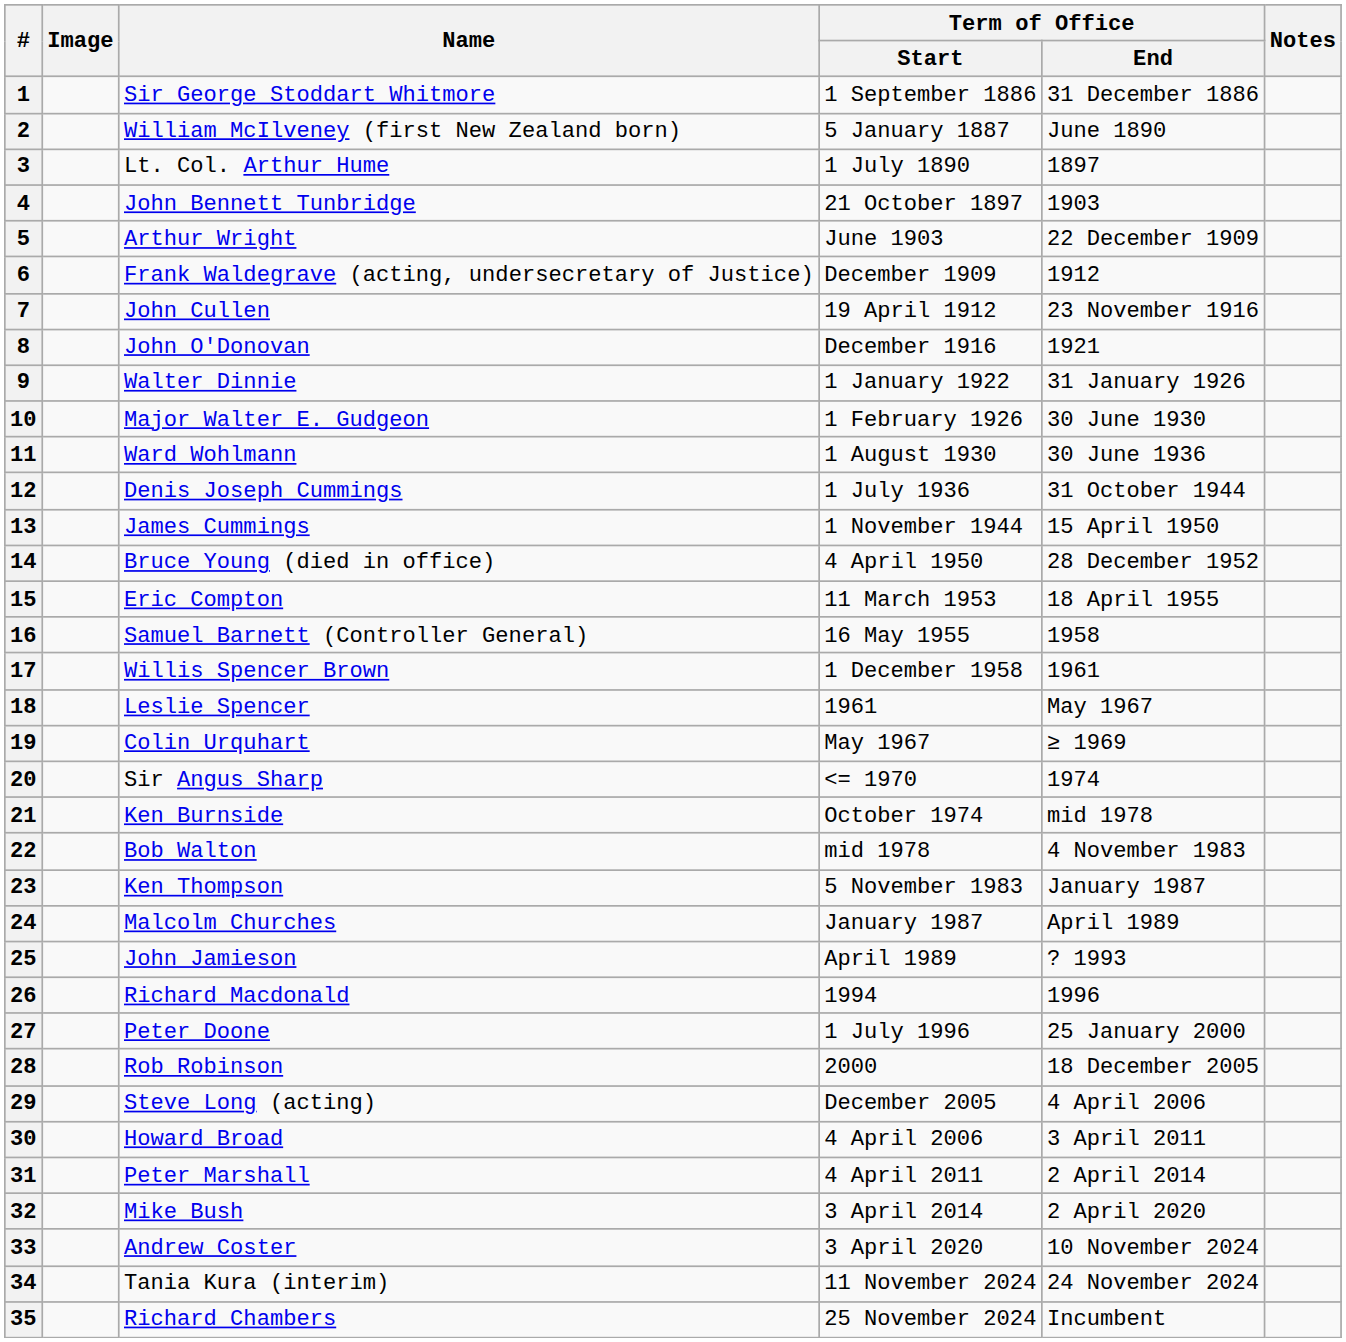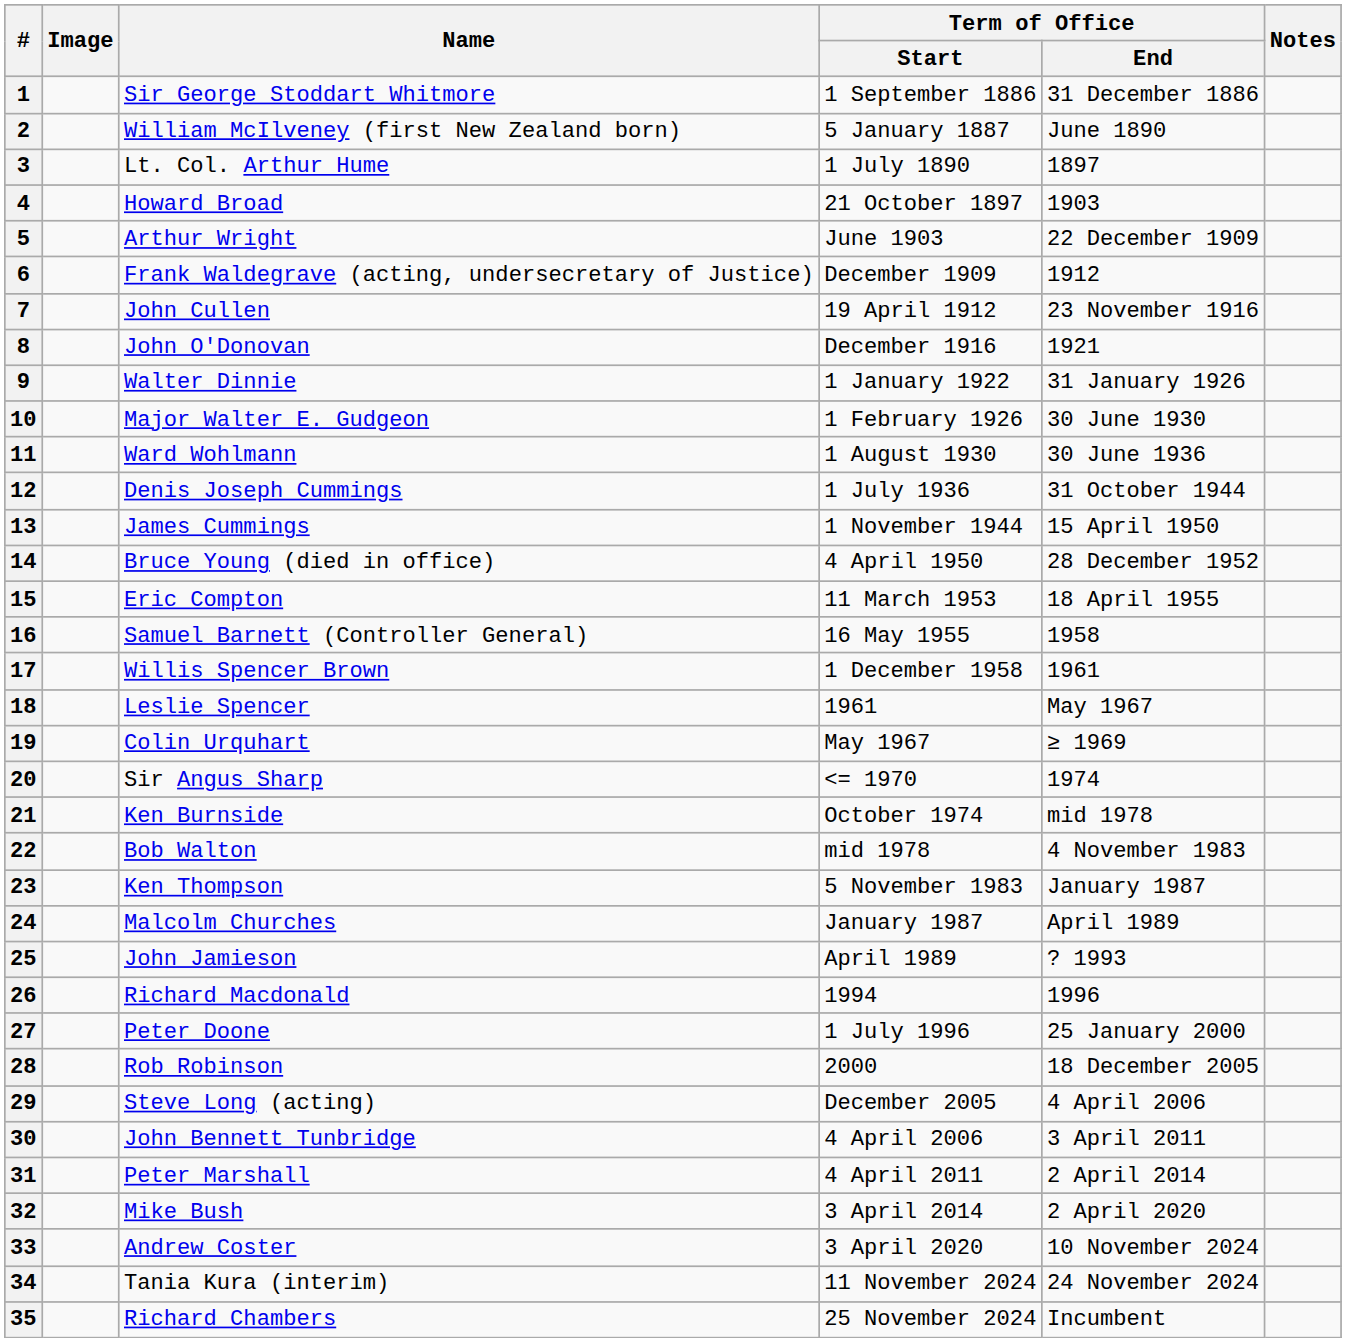4 | Name: John Bennett Tunbridge -> Howard Broad
30 | Name: Howard Broad -> John Bennett Tunbridge
